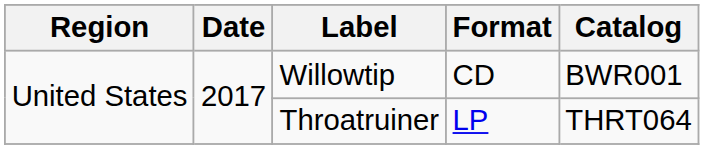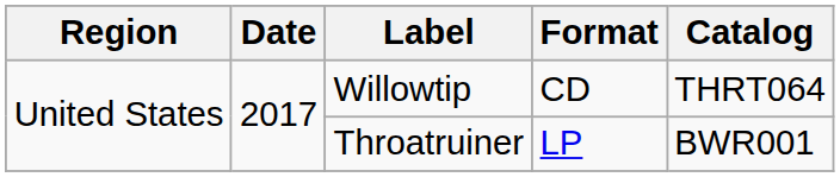Willowtip | Catalog: BWR001 -> THRT064
Throatruiner | Catalog: THRT064 -> BWR001
